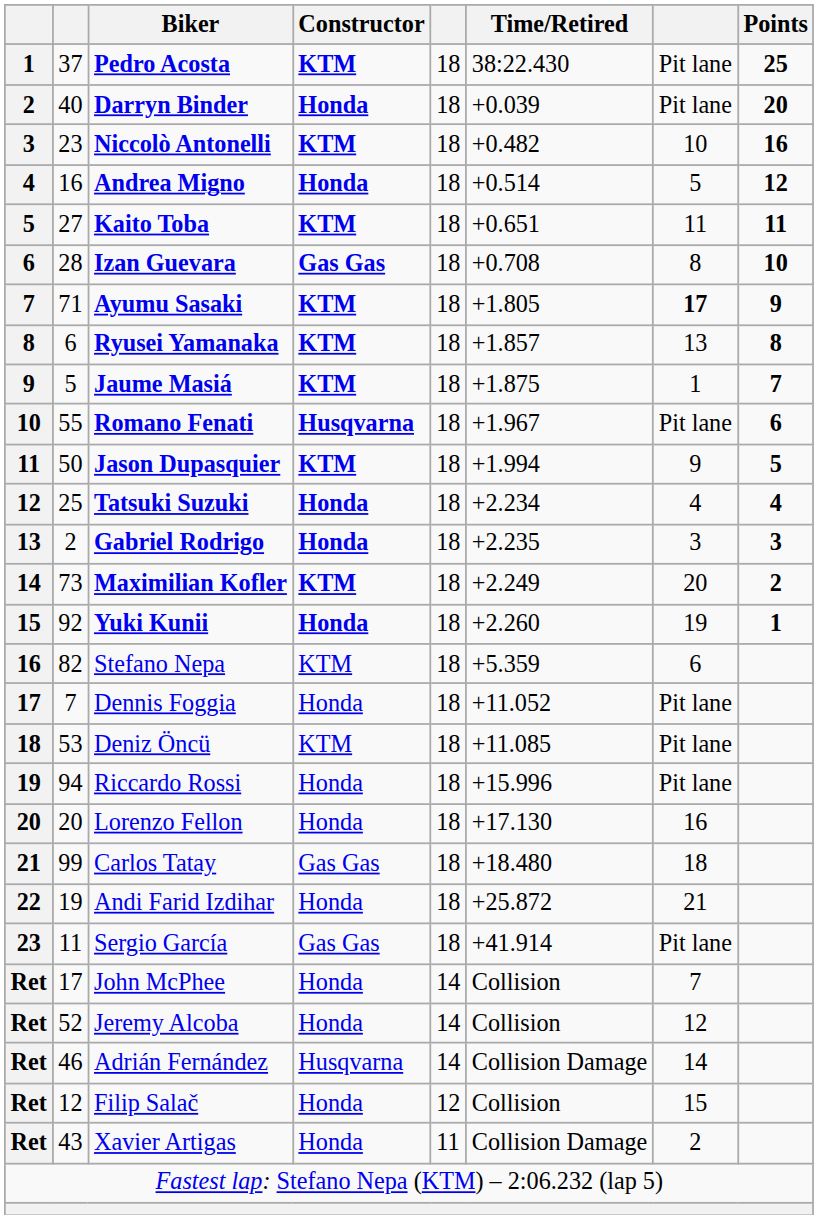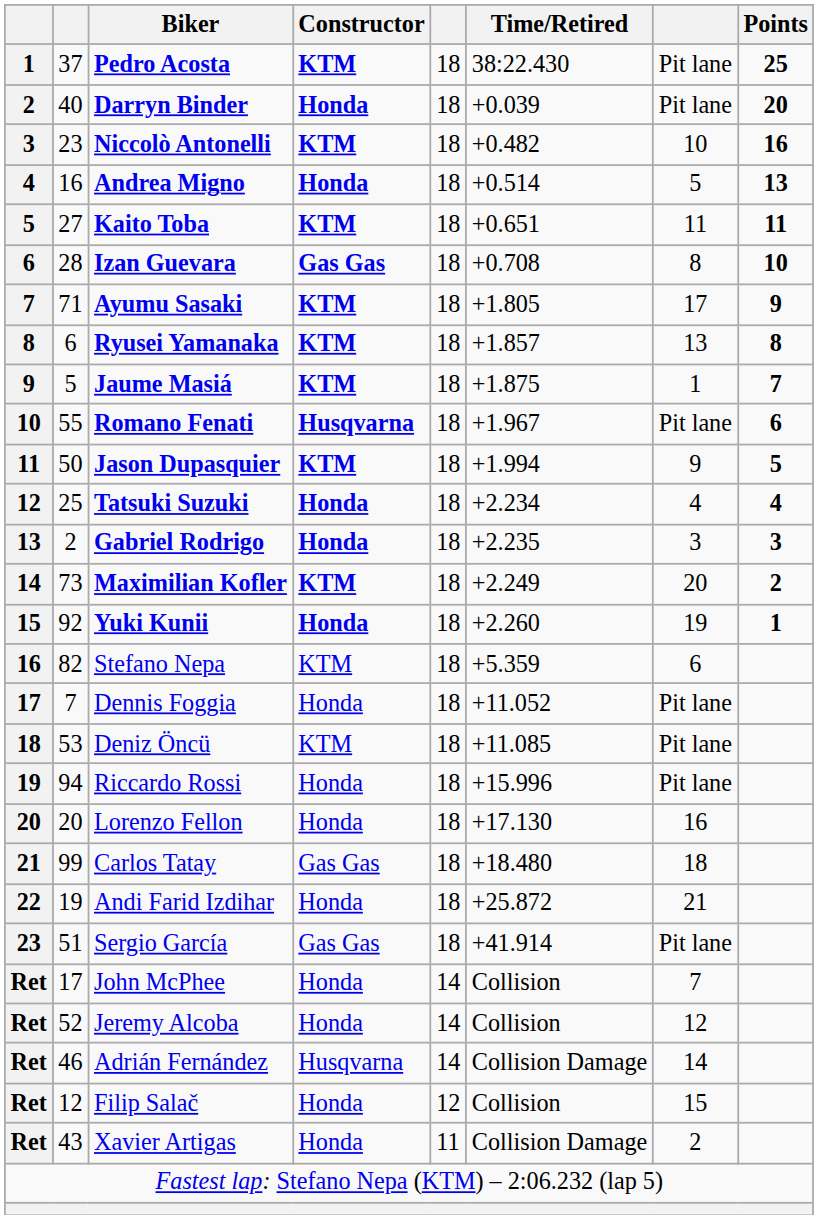Andrea Migno | Points: 12 -> 13
Ayumu Sasaki | column 7: bold -> normal
Sergio García | column 2: 11 -> 51
